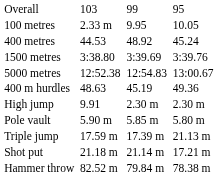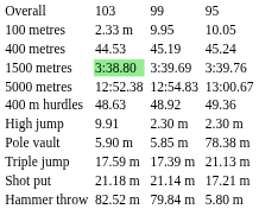400 metres | column 5: 48.92 -> 45.19
1500 metres | column 3: no background -> lightgreen background
400 m hurdles | column 5: 45.19 -> 48.92
Pole vault | column 7: 5.80 m -> 78.38 m
Hammer throw | column 7: 78.38 m -> 5.80 m
